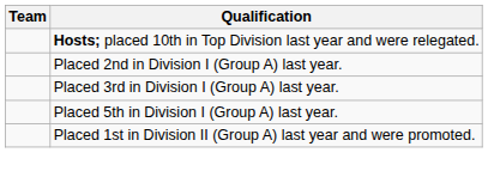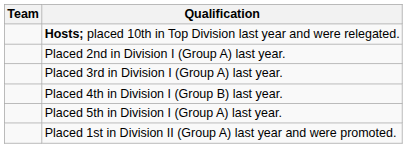+ row: Placed 4th in Division I (Group B) last year.
